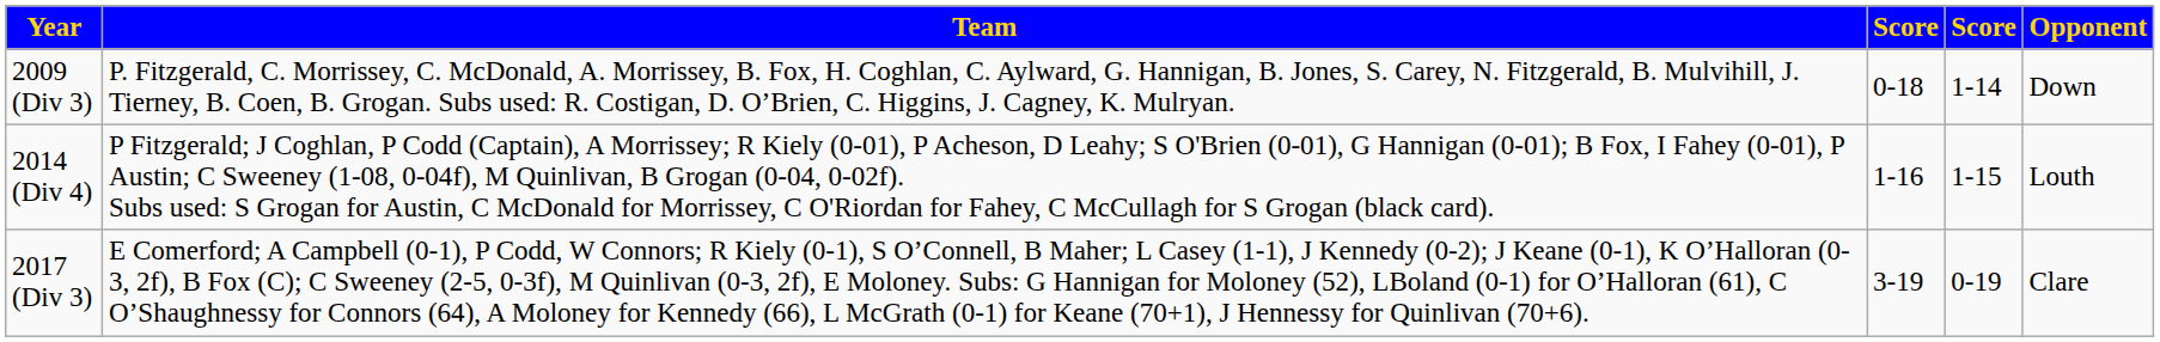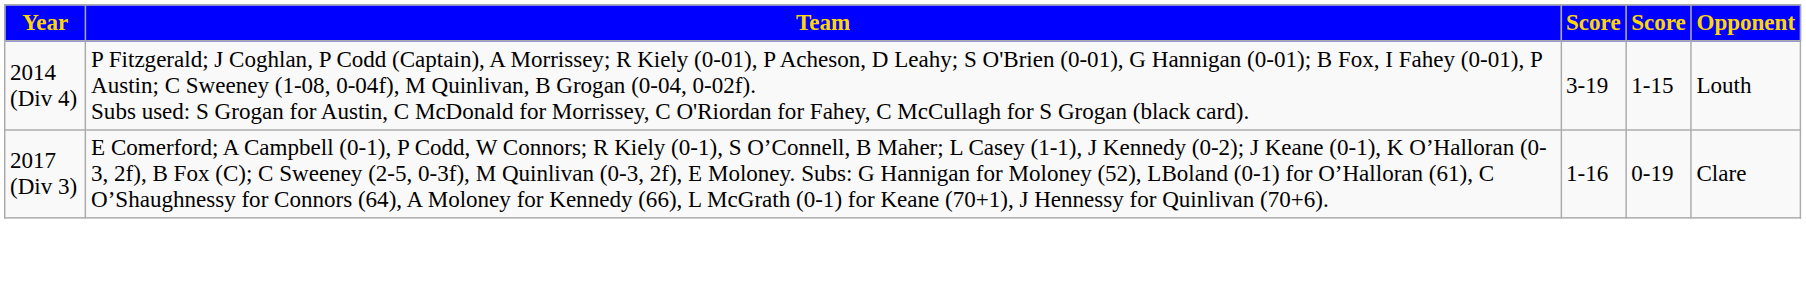- row: 2009 (Div 3) | P. Fitzgerald, C. Morrissey, C. McDonald, A. Morrissey, B. Fox, H. Coghlan, C. Aylward, G. Hannigan, B. Jones, S. Carey, N. Fitzgerald, B. Mulvihill, J. Tierney, B. Coen, B. Grogan. Subs used: R. Costigan, D. O’Brien, C. Higgins, J. Cagney, K. Mulryan. | 0-18 | 1-14 | Down
2014 (Div 4) | column 3: 1-16 -> 3-19
2017 (Div 3) | column 3: 3-19 -> 1-16
